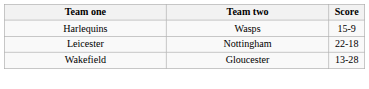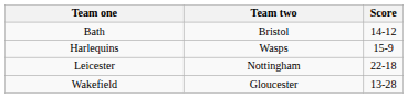+ row: Bath | Bristol | 14-12
